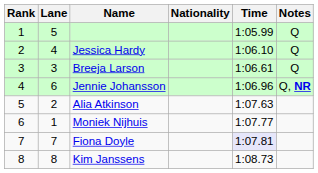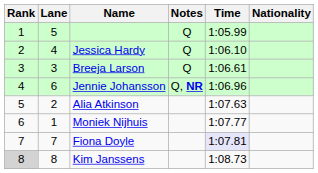columns swapped: Nationality <-> Notes
Kim Janssens | Rank: no background -> lightgrey background
